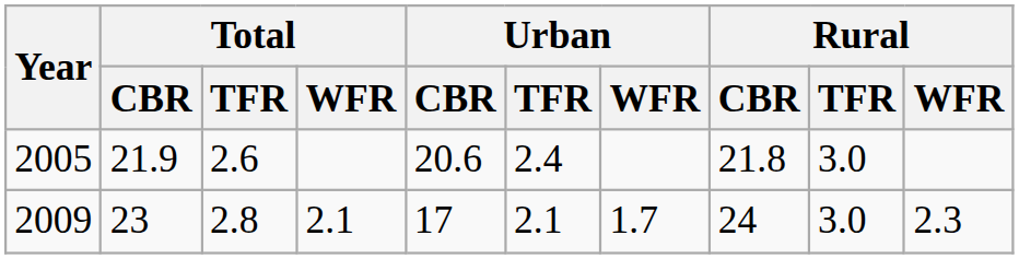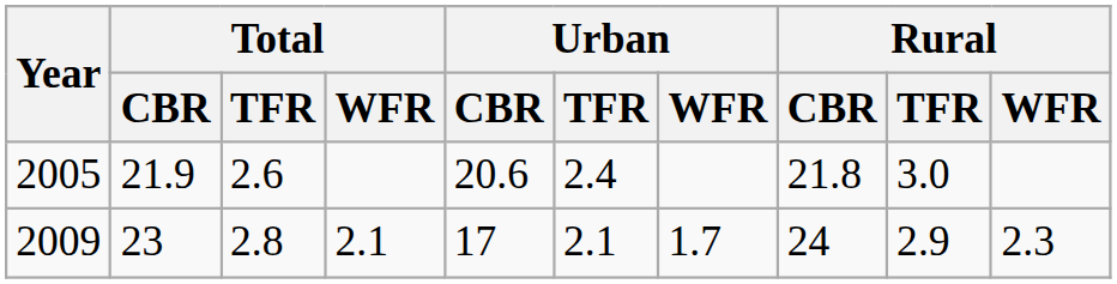2009 | Rural / TFR: 3.0 -> 2.9
